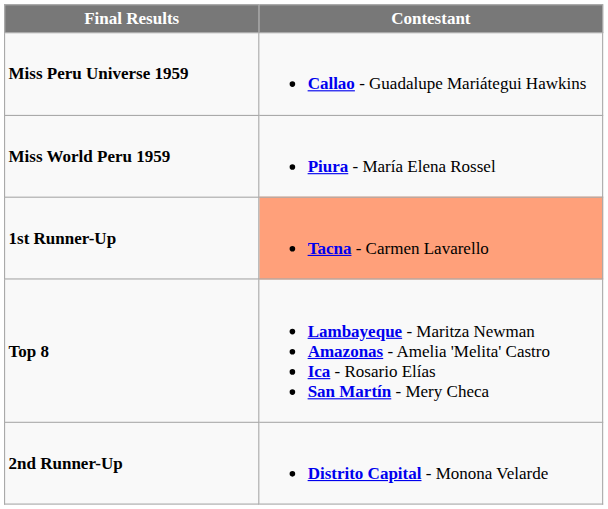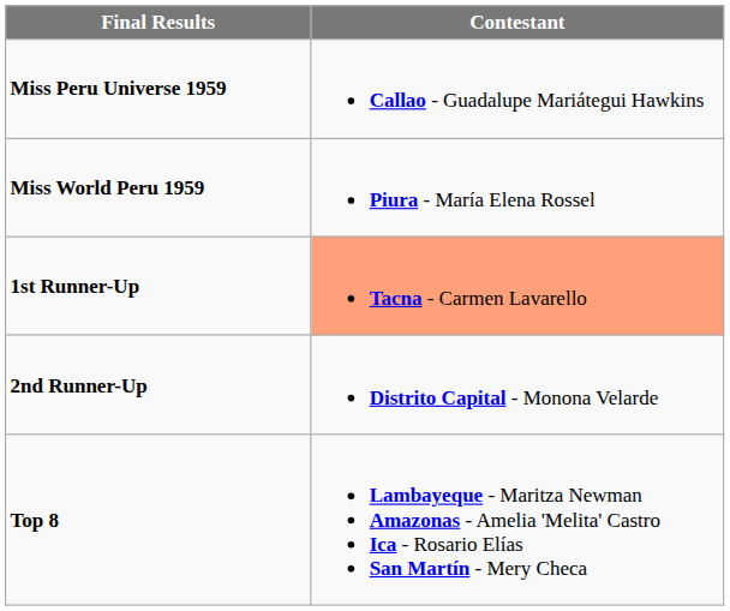rows swapped: 2nd Runner-Up <-> Top 8
